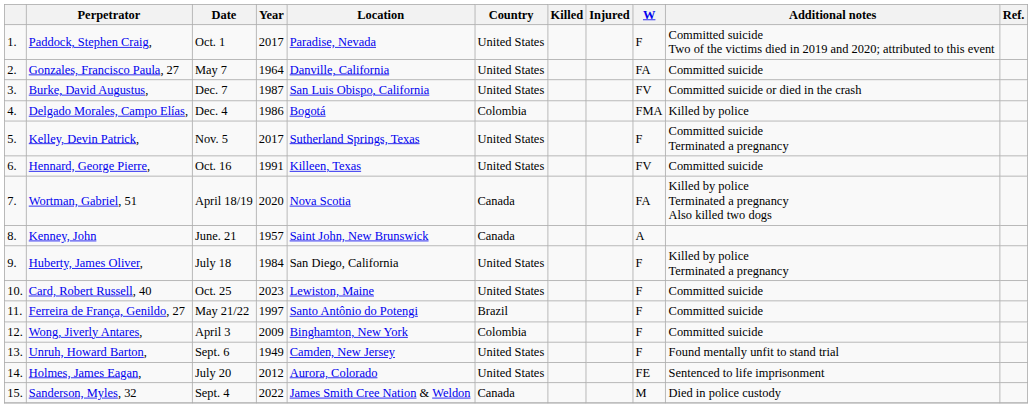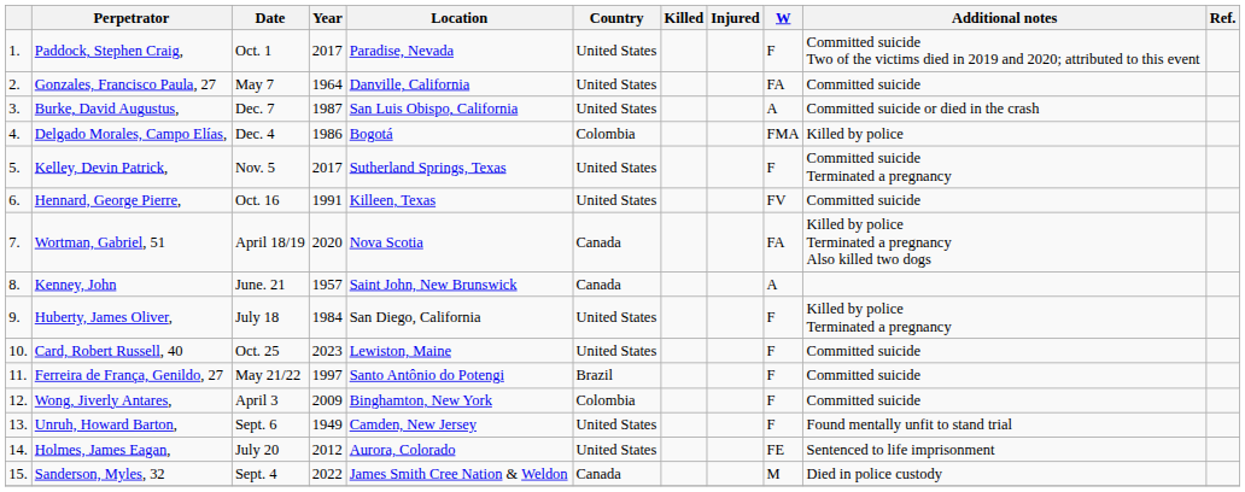Burke, David Augustus, | W: FV -> A
